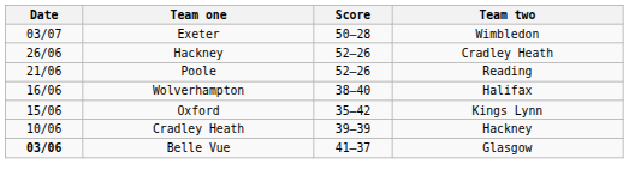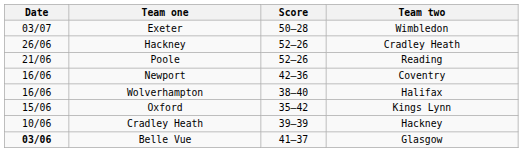+ row: 16/06 | Newport | 42–36 | Coventry
